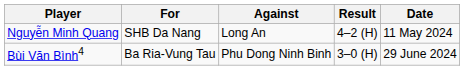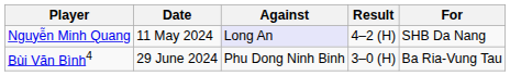columns swapped: For <-> Date
Nguyễn Minh Quang | Against: no background -> lavender background
